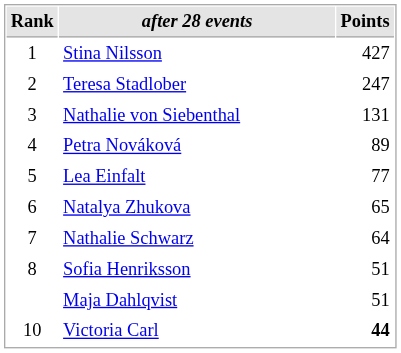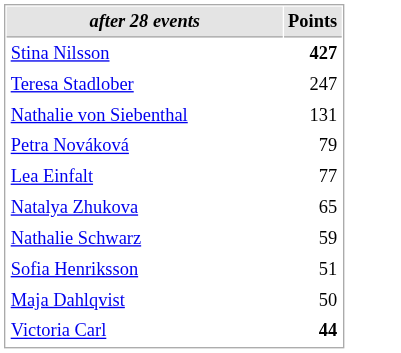- column: Rank | 1 | 2 | 3 | 4 | 5 | 6 | 7 | 8 | 10
Stina Nilsson | Points: normal -> bold
Petra Nováková | Points: 89 -> 79
Nathalie Schwarz | Points: 64 -> 59
Maja Dahlqvist | Points: 51 -> 50
